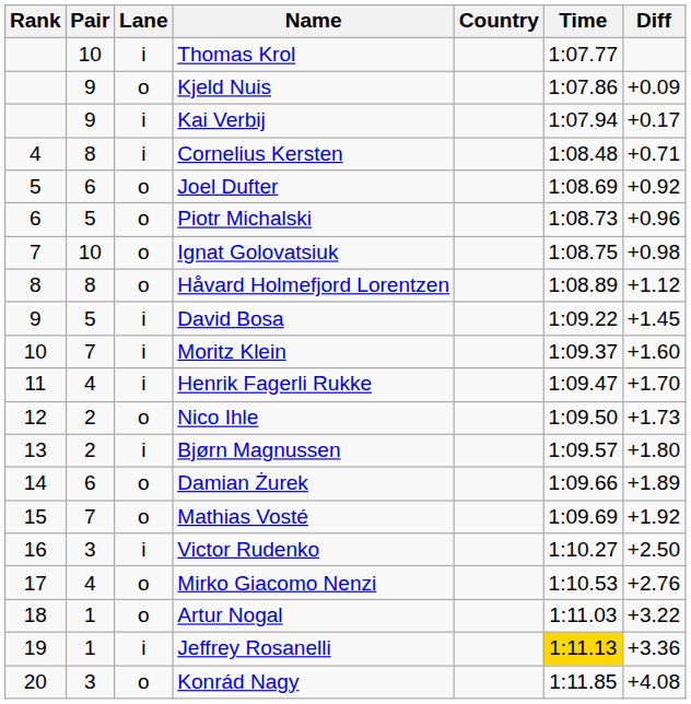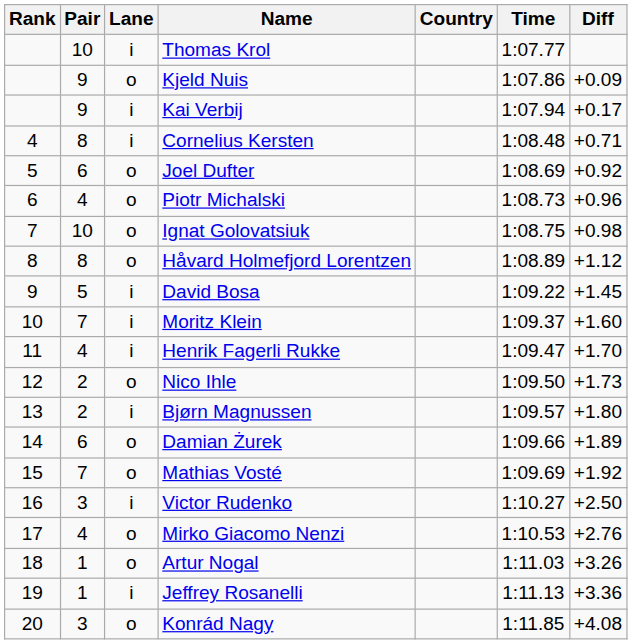Piotr Michalski | Pair: 5 -> 4
Artur Nogal | Diff: +3.22 -> +3.26
Jeffrey Rosanelli | Time: gold background -> no background
